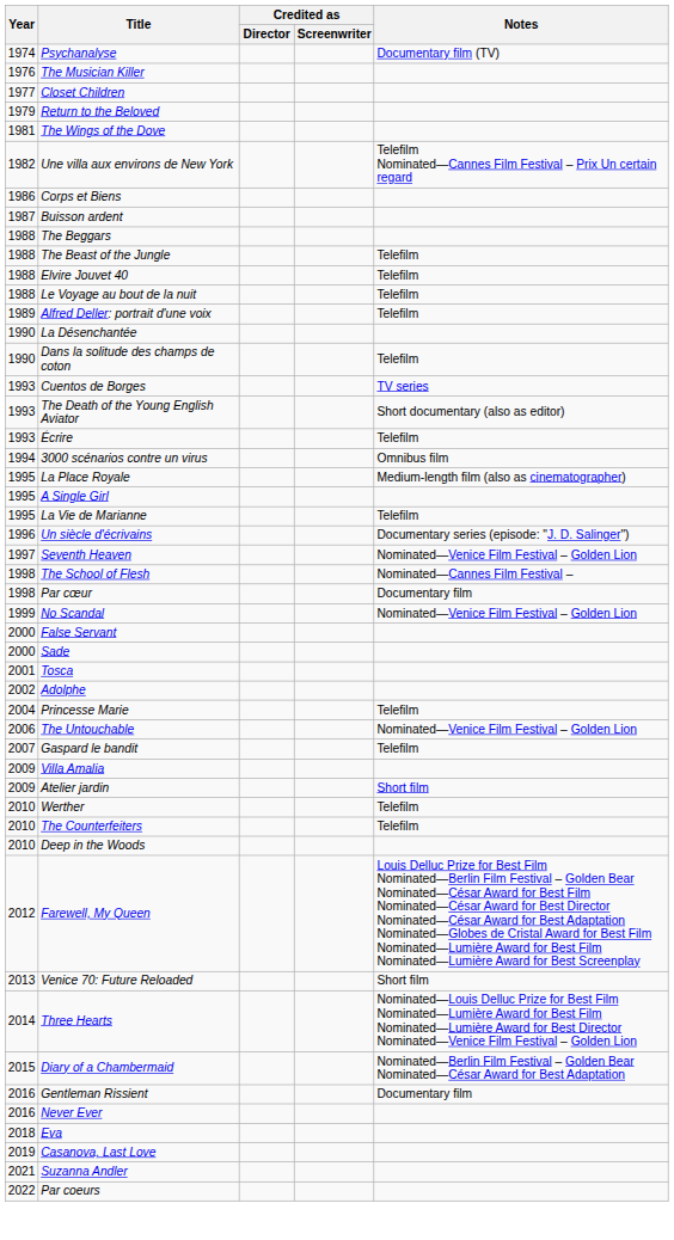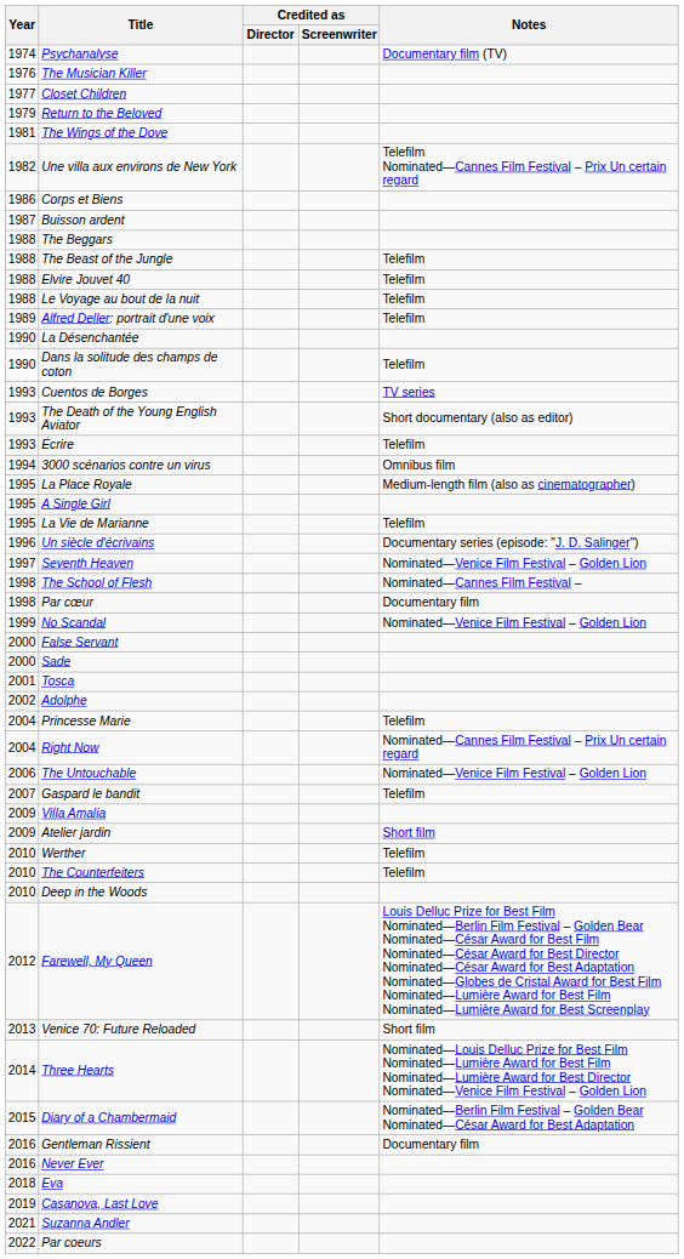+ row: 2004 | Right Now | Nominated—Cannes Film Festival – Prix Un certain regard
